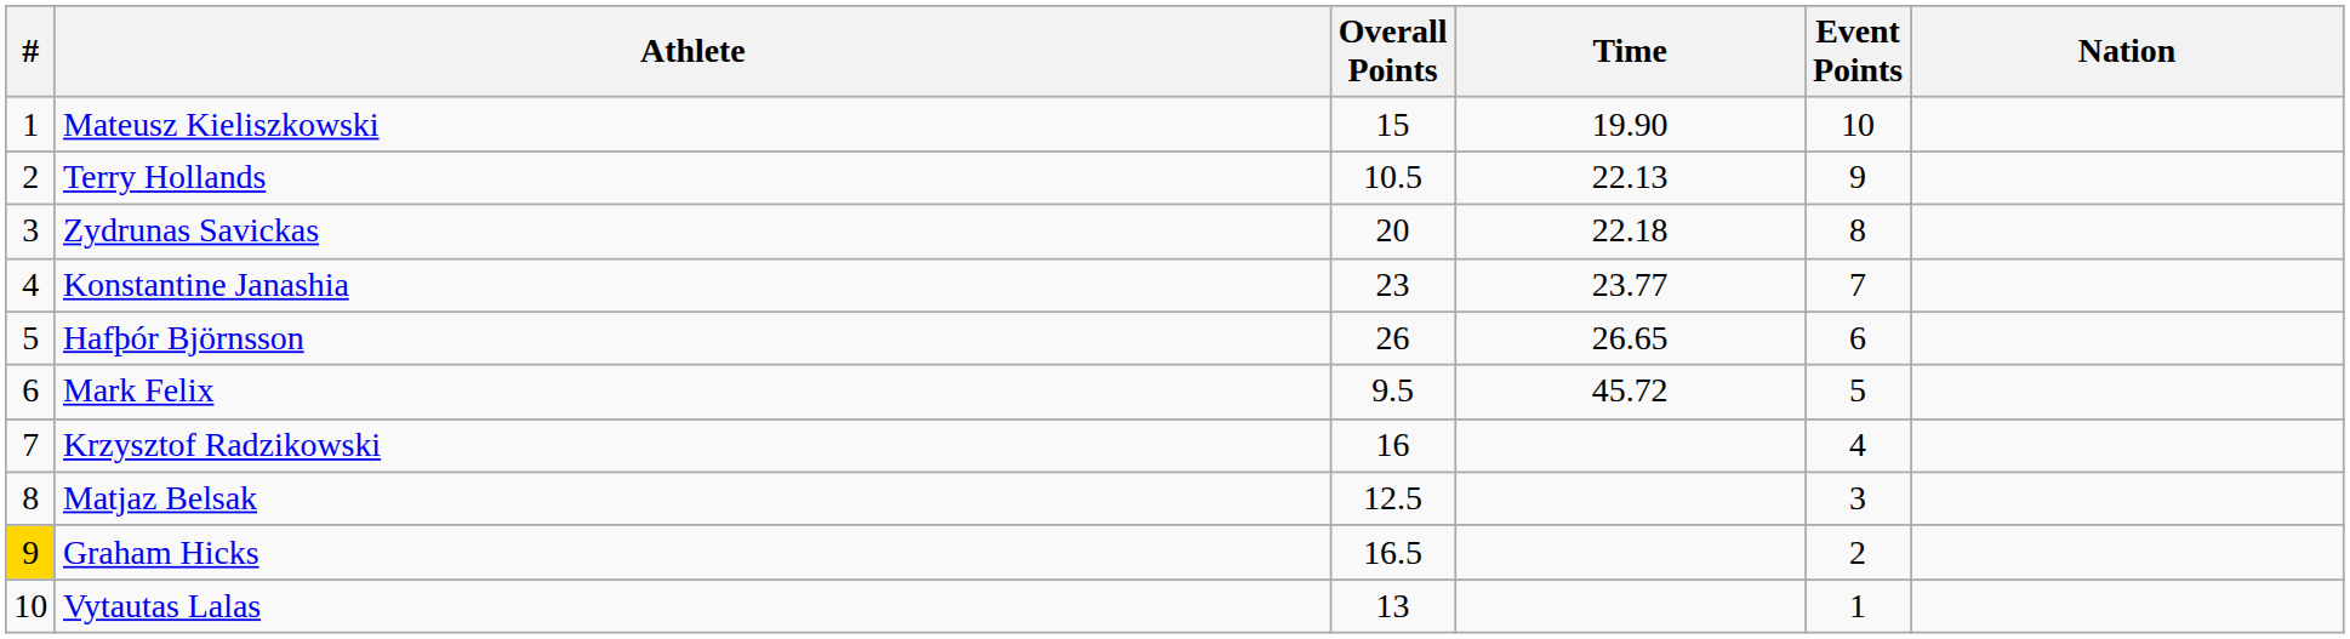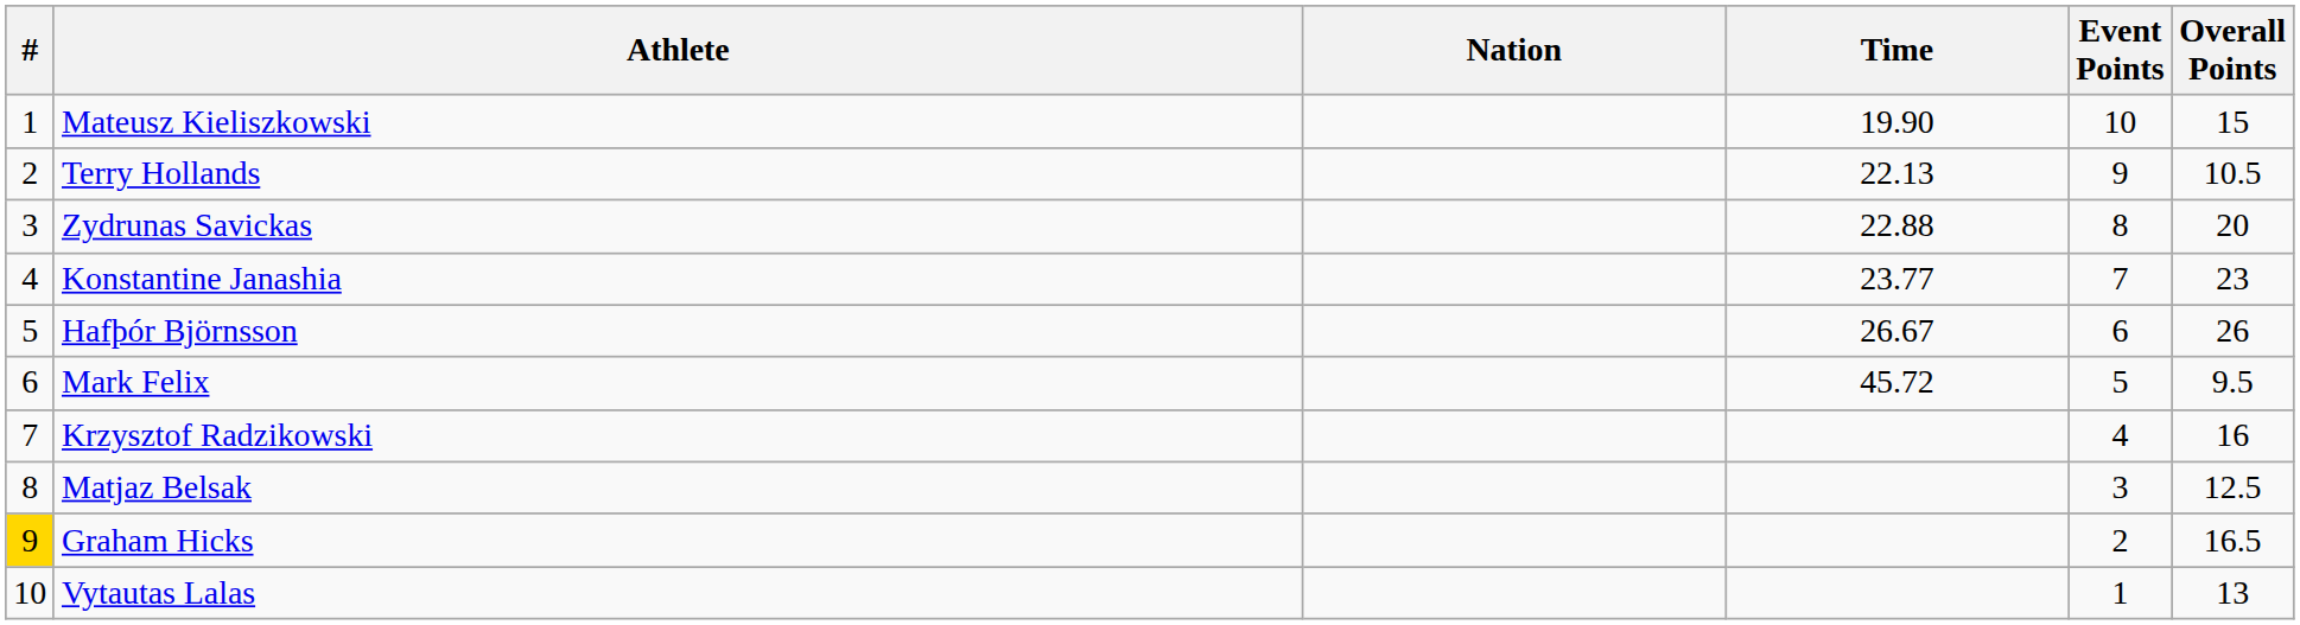columns swapped: Nation <-> Overall Points
Zydrunas Savickas | Time: 22.18 -> 22.88
Hafþór Björnsson | Time: 26.65 -> 26.67
